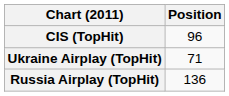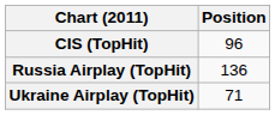rows swapped: Russia Airplay (TopHit) <-> Ukraine Airplay (TopHit)
